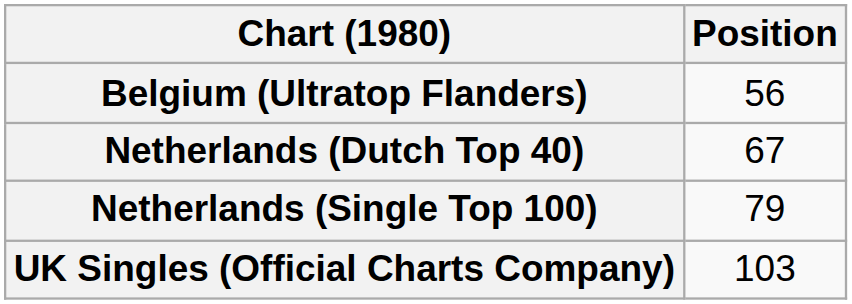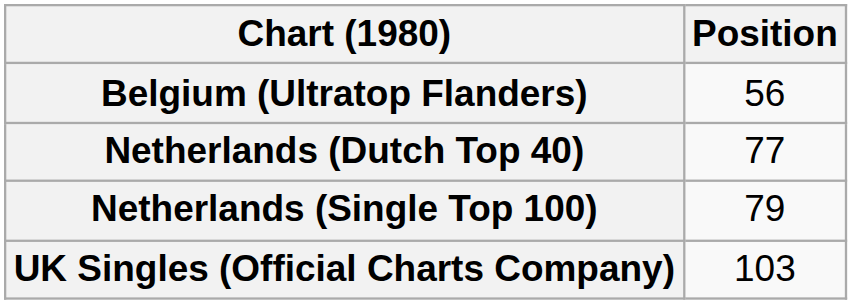Netherlands (Dutch Top 40) | Position: 67 -> 77
